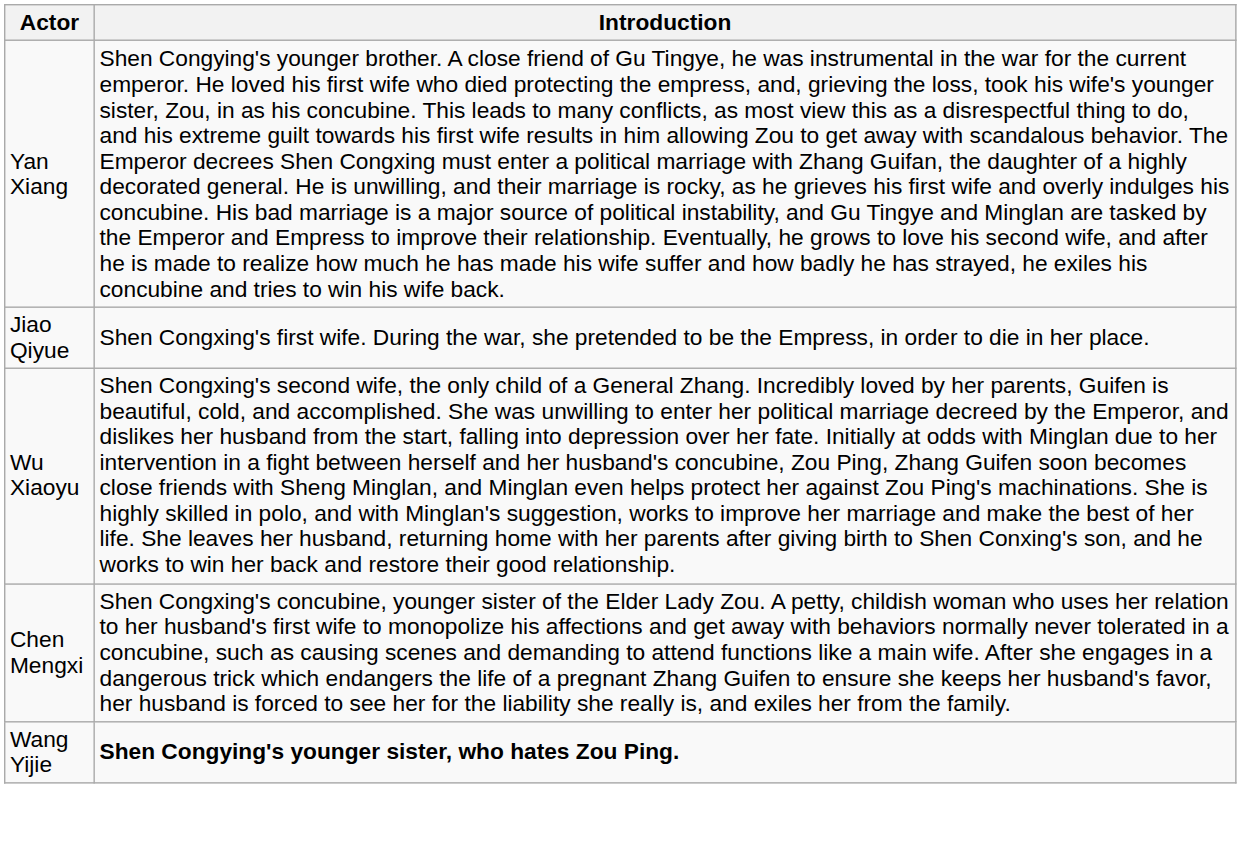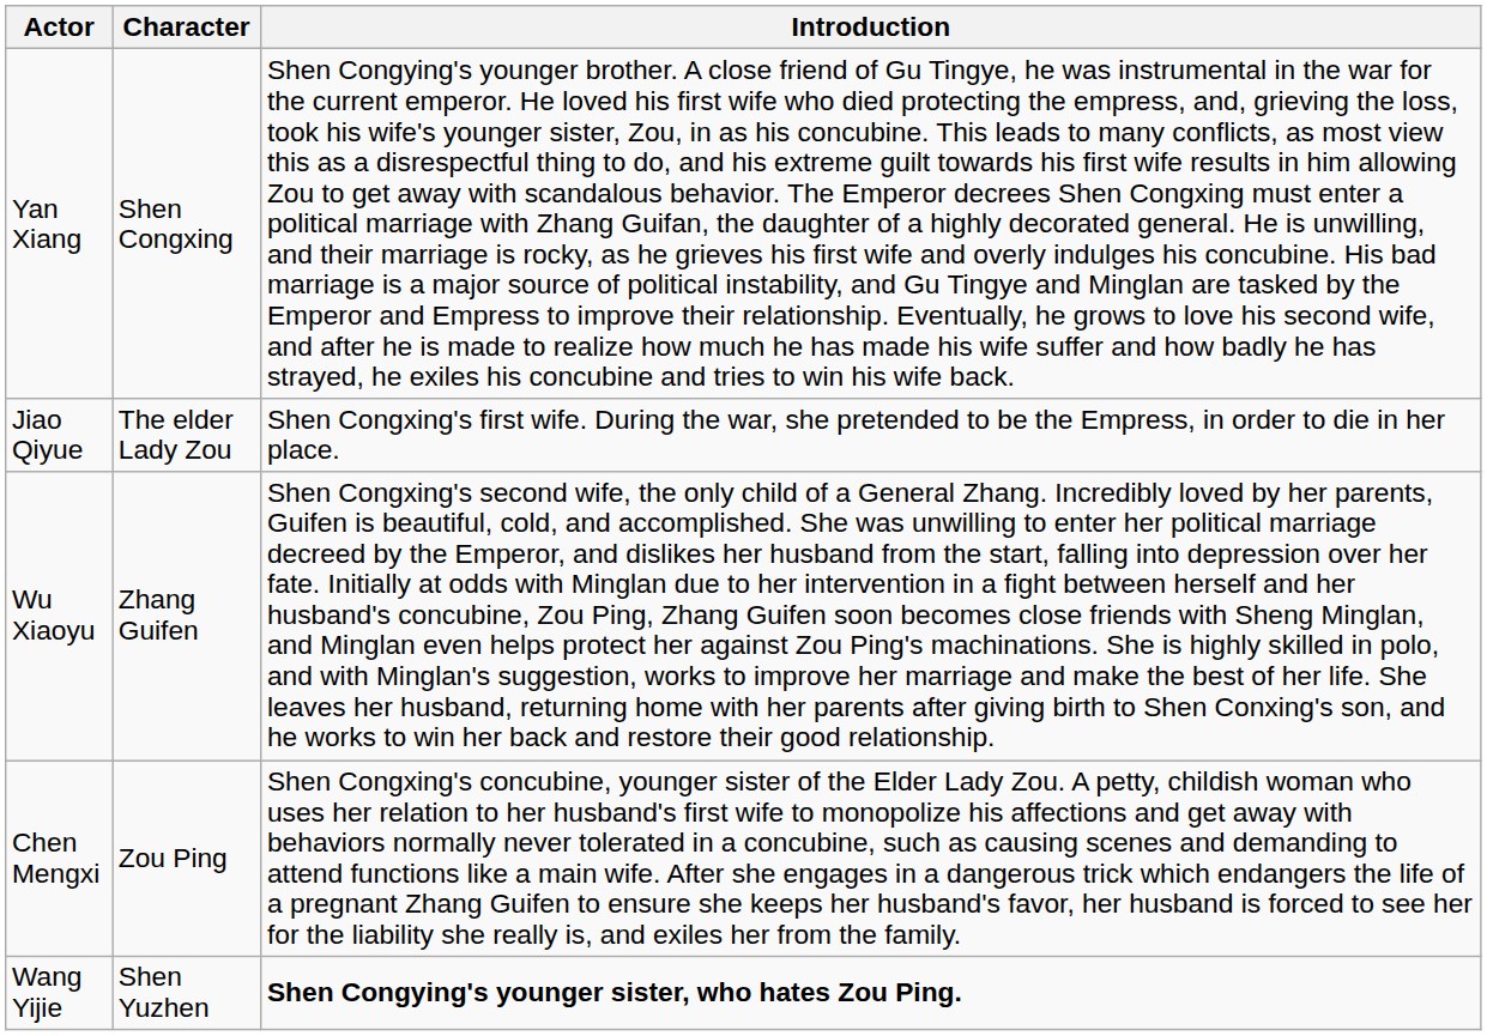+ column: Character | Shen Congxing | The elder Lady Zou | Zhang Guifen | Zou Ping | Shen Yuzhen
